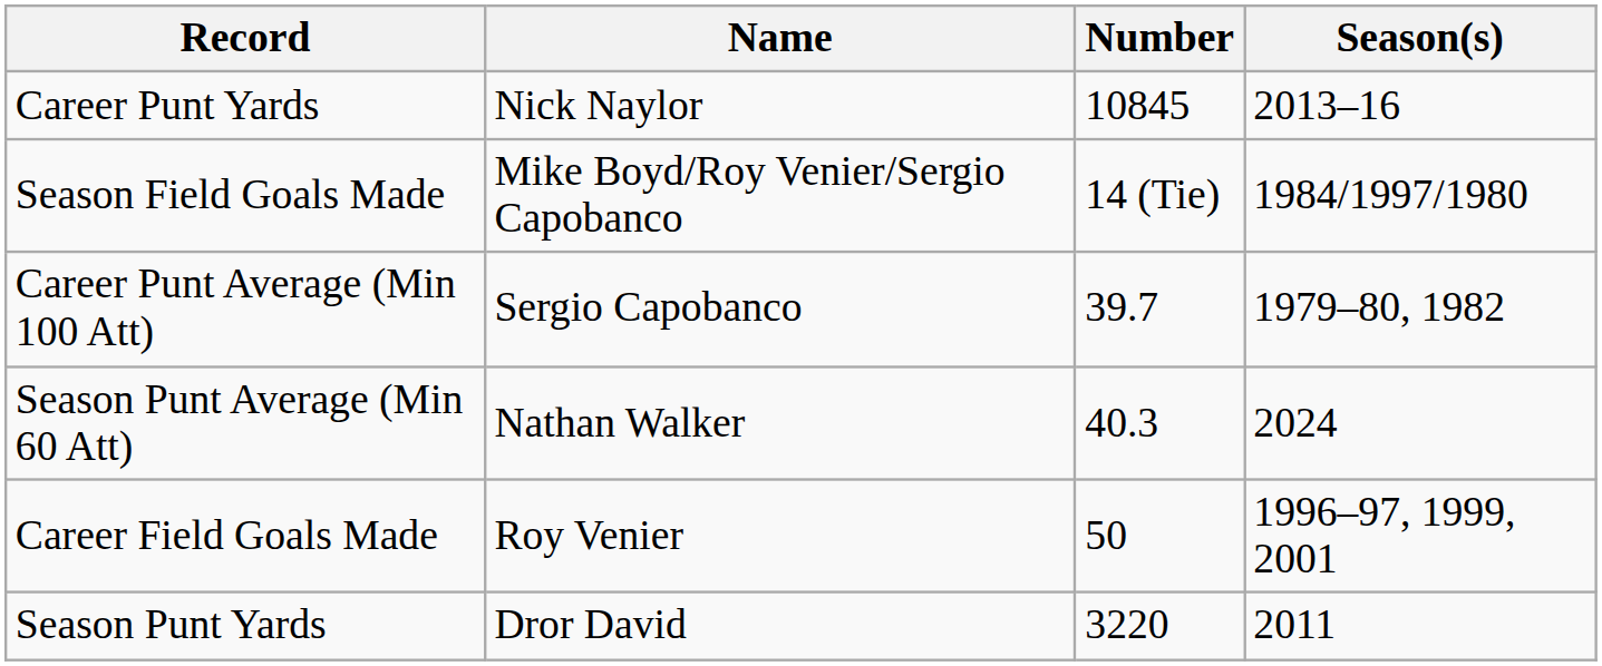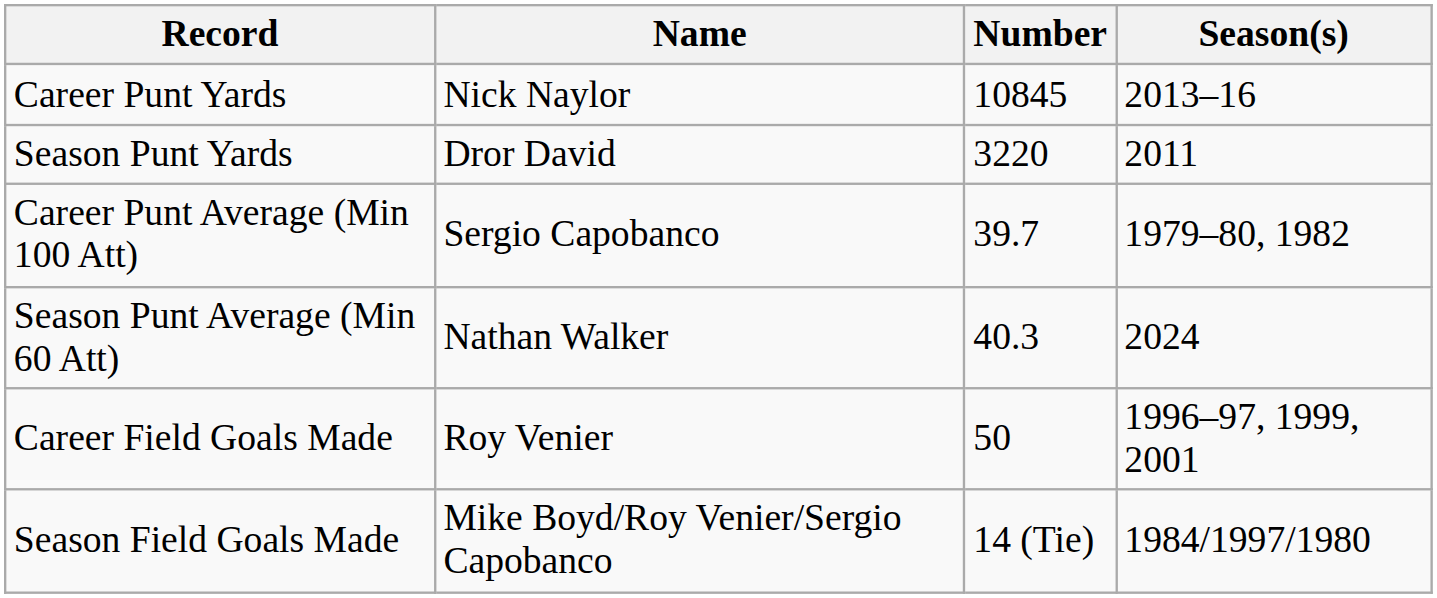rows swapped: Season Punt Yards <-> Season Field Goals Made
